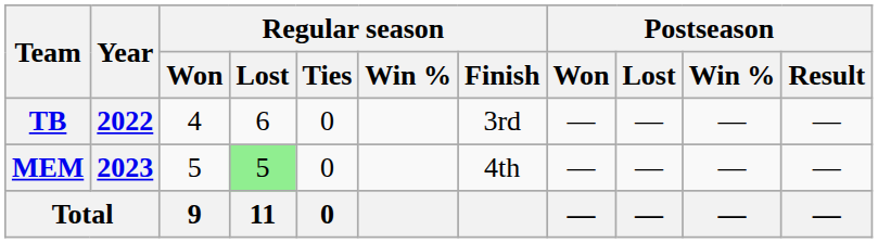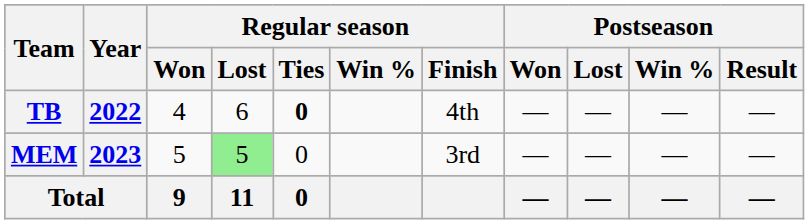TB | Regular season / Ties: normal -> bold
TB | Regular season / Finish: 3rd -> 4th
MEM | Regular season / Finish: 4th -> 3rd
